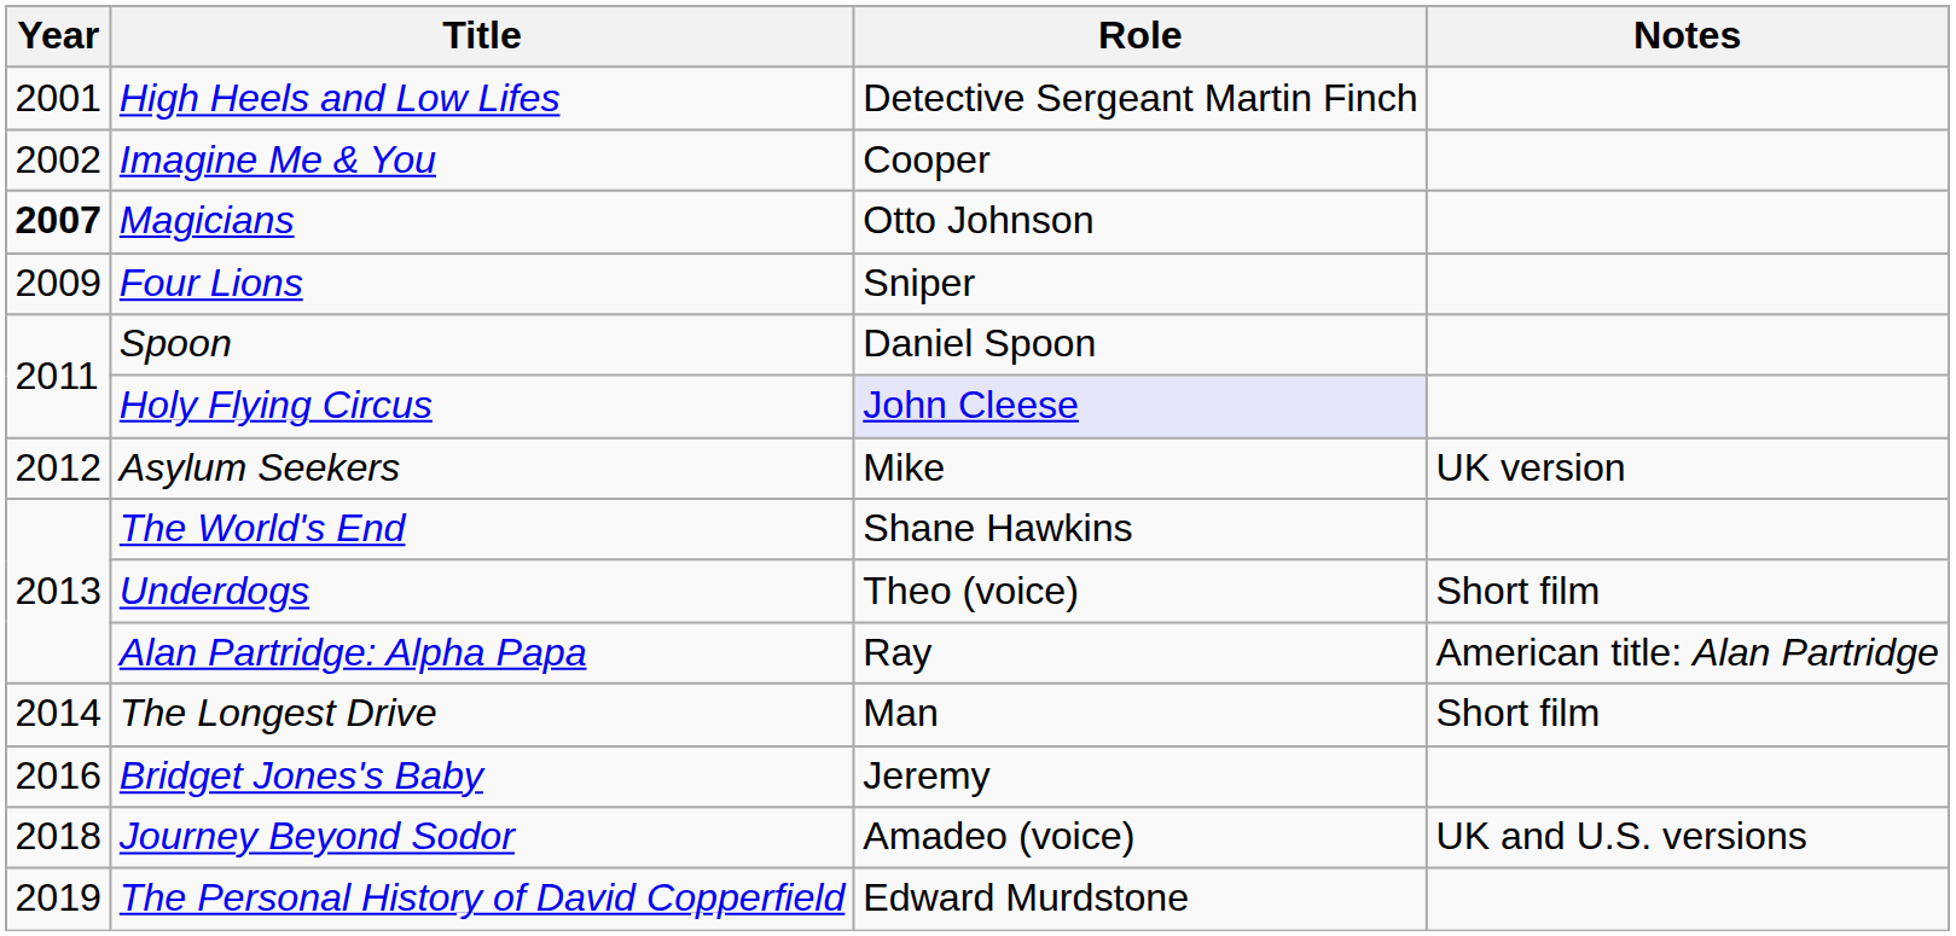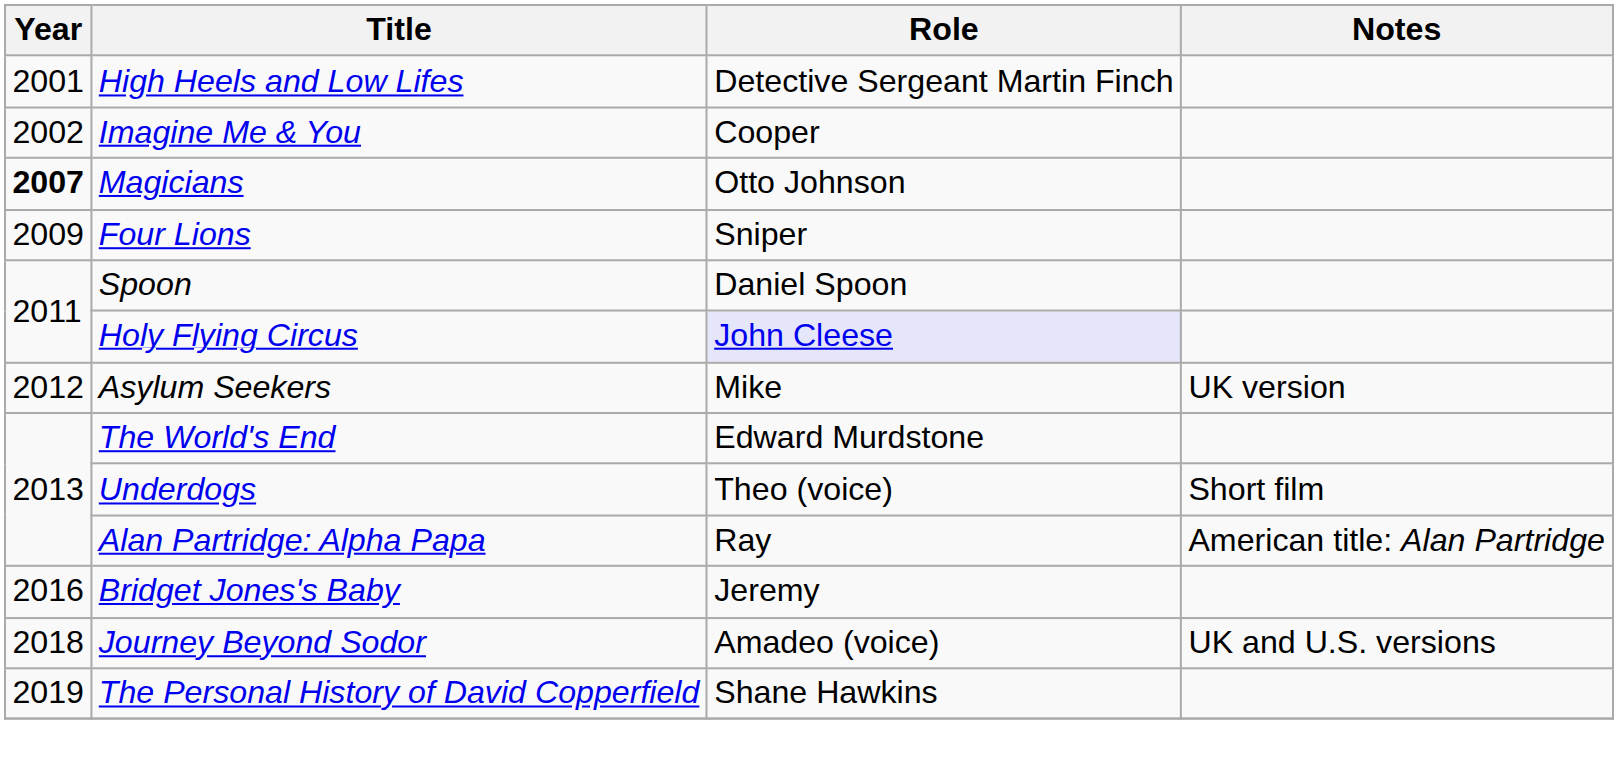The World's End | Role: Shane Hawkins -> Edward Murdstone
- row: 2014 | The Longest Drive | Man | Short film
The Personal History of David Copperfield | Role: Edward Murdstone -> Shane Hawkins
